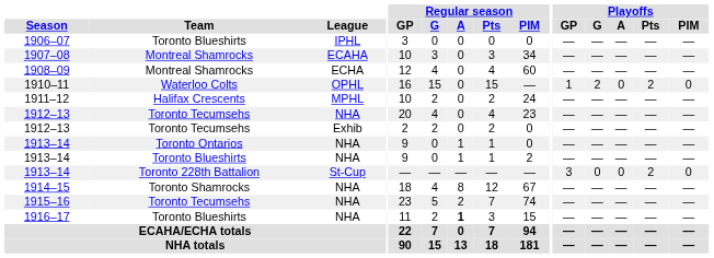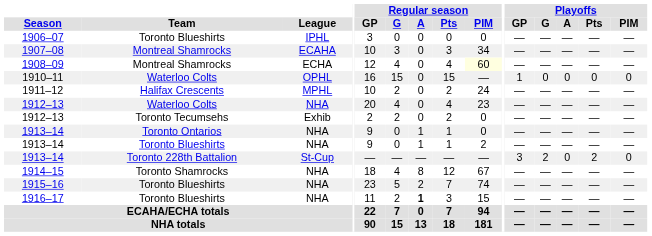1908–09 | Regular season / PIM: no background -> lightyellow background
1910–11 | Playoffs / G: 2 -> 0
1910–11 | Playoffs / Pts: 2 -> 0
1912–13 / NHA | Team: Toronto Tecumsehs -> Waterloo Colts
1913–14 / St-Cup | Playoffs / G: 0 -> 2
1915–16 | Team: Toronto Tecumsehs -> Toronto Blueshirts
